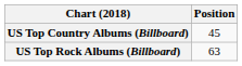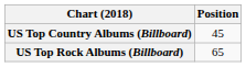US Top Rock Albums (Billboard) | Position: 63 -> 65
